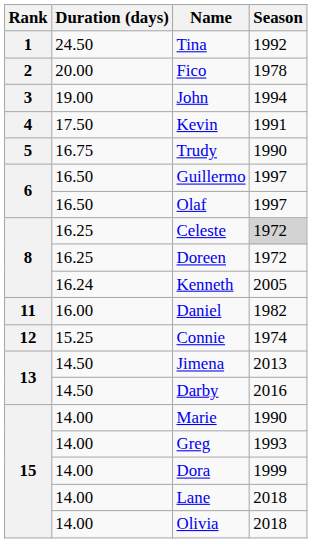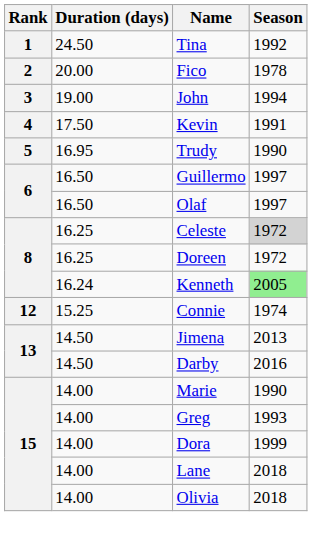Trudy | Duration (days): 16.75 -> 16.95
Kenneth | Season: no background -> lightgreen background
- row: 11 | 16.00 | Daniel | 1982
